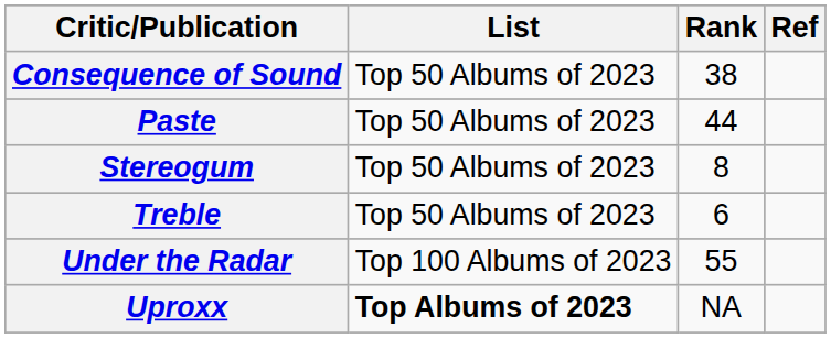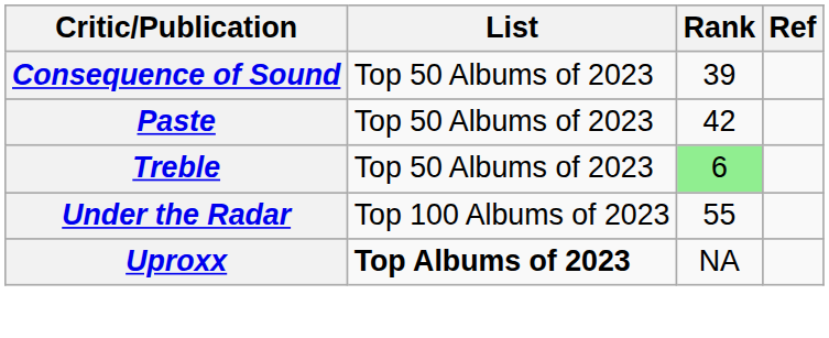Consequence of Sound | Rank: 38 -> 39
Paste | Rank: 44 -> 42
- row: Stereogum | Top 50 Albums of 2023 | 8
Treble | Rank: no background -> lightgreen background
